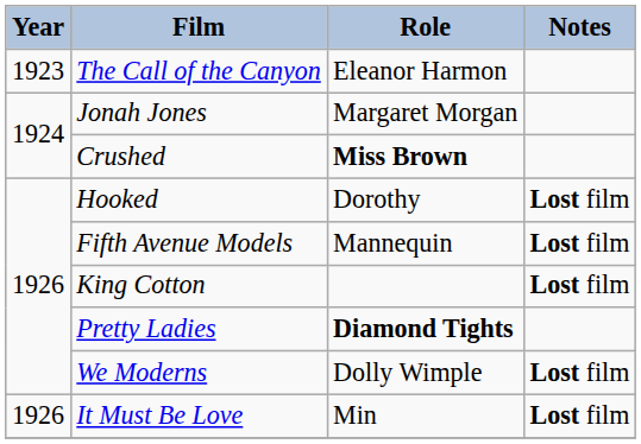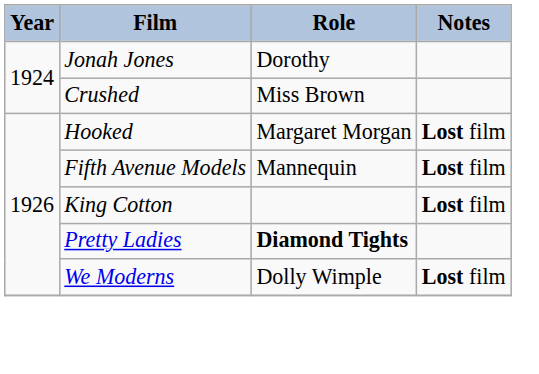- row: 1923 | The Call of the Canyon | Eleanor Harmon
Jonah Jones | Role: Margaret Morgan -> Dorothy
Crushed | Role: bold -> normal
Hooked | Role: Dorothy -> Margaret Morgan
- row: 1926 | It Must Be Love | Min | Lost film
